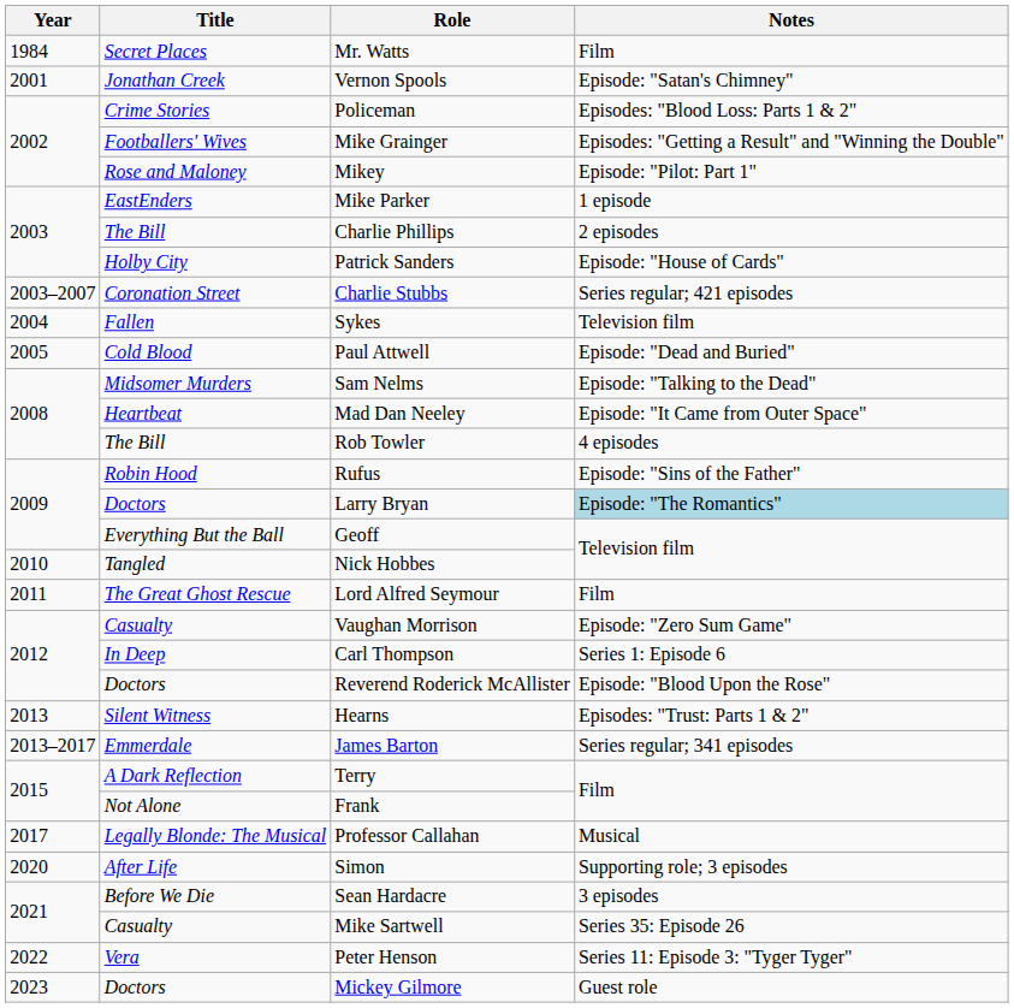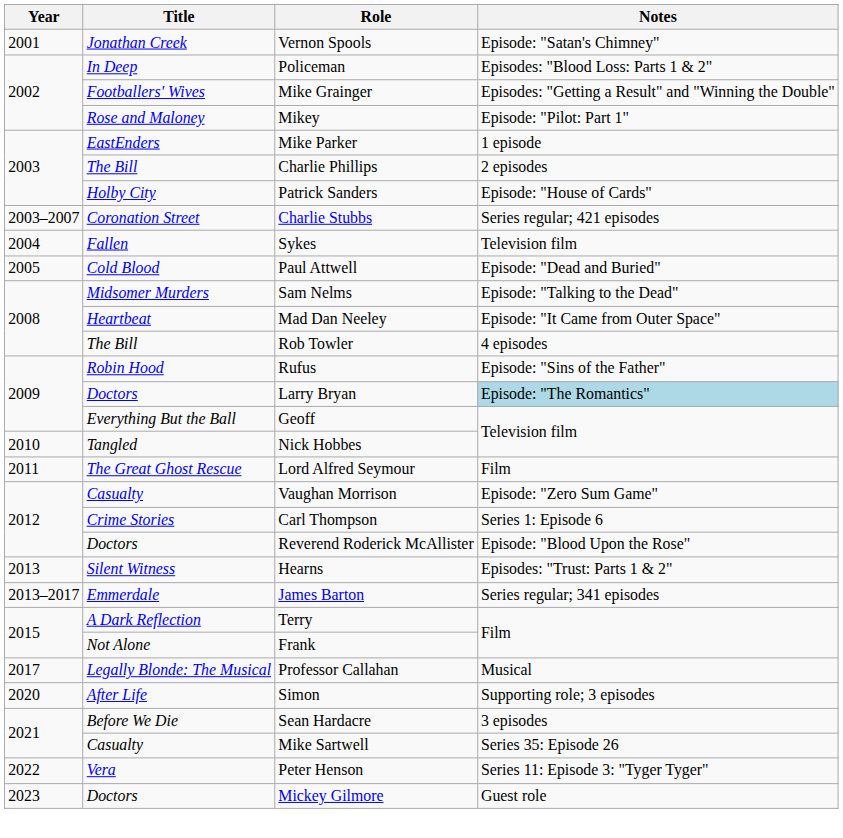- row: 1984 | Secret Places | Mr. Watts | Film
Policeman | Title: Crime Stories -> In Deep
Carl Thompson | Title: In Deep -> Crime Stories
